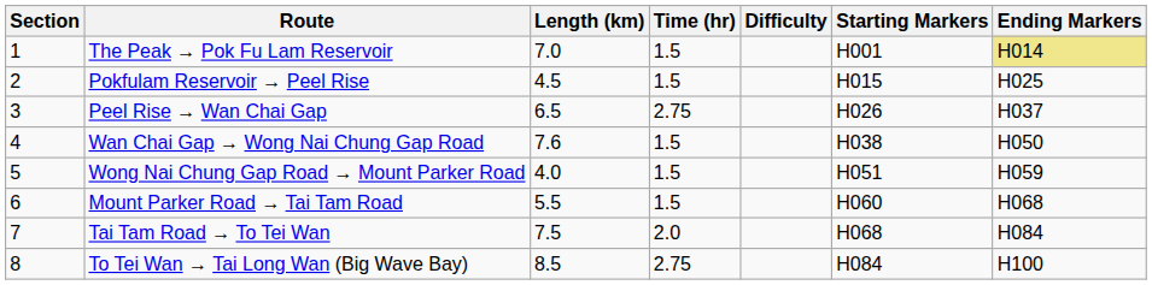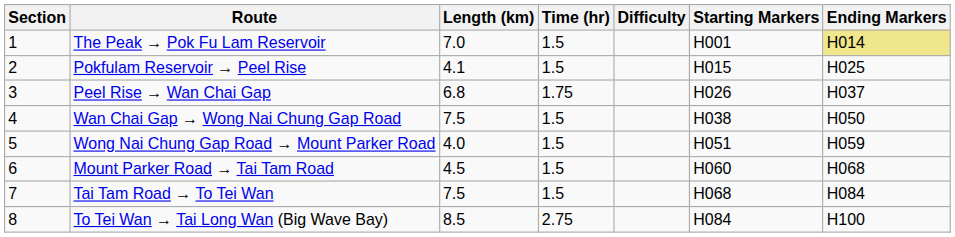Pokfulam Reservoir → Peel Rise | Length (km): 4.5 -> 4.1
Peel Rise → Wan Chai Gap | Length (km): 6.5 -> 6.8
Peel Rise → Wan Chai Gap | Time (hr): 2.75 -> 1.75
Wan Chai Gap → Wong Nai Chung Gap Road | Length (km): 7.6 -> 7.5
Mount Parker Road → Tai Tam Road | Length (km): 5.5 -> 4.5
Tai Tam Road → To Tei Wan | Time (hr): 2.0 -> 1.5
